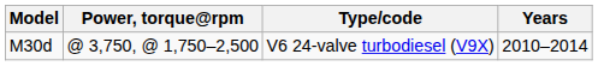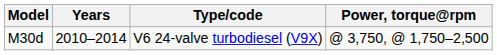columns swapped: Years <-> Power, torque@rpm
